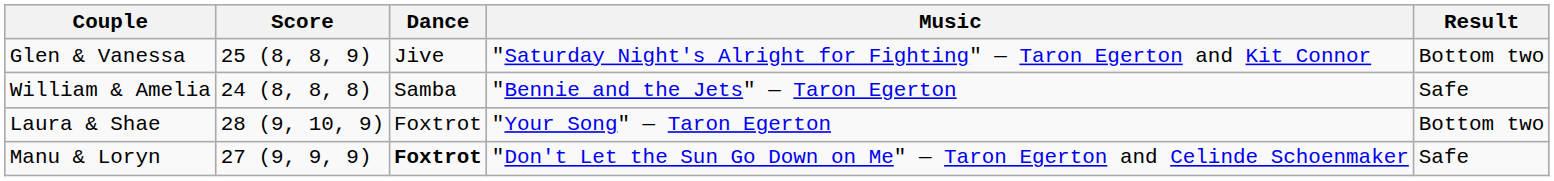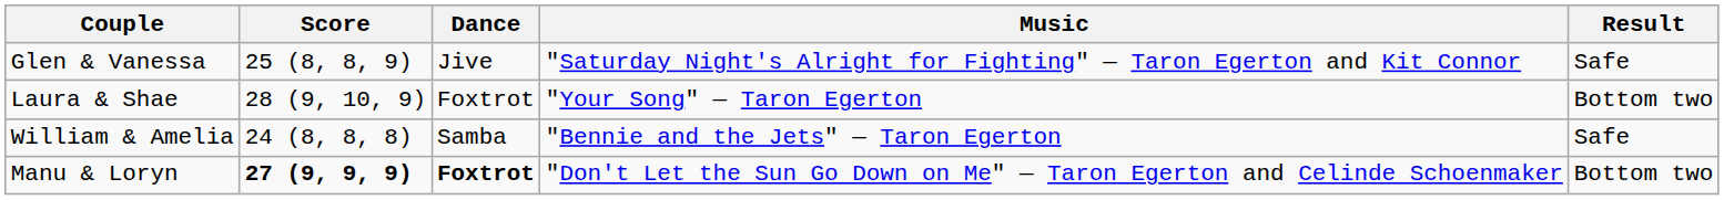Glen & Vanessa | Result: Bottom two -> Safe
rows swapped: Laura & Shae <-> William & Amelia
Manu & Loryn | Score: normal -> bold
Manu & Loryn | Result: Safe -> Bottom two
